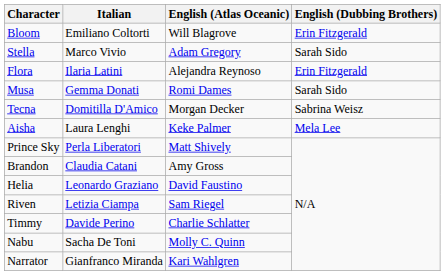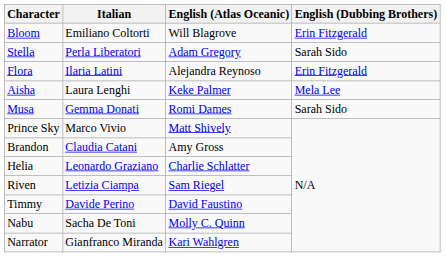Stella | Italian: Marco Vivio -> Perla Liberatori
rows swapped: Musa <-> Aisha
- row: Tecna | Domitilla D'Amico | Morgan Decker | Sabrina Weisz
Prince Sky | Italian: Perla Liberatori -> Marco Vivio
Helia | English (Atlas Oceanic): David Faustino -> Charlie Schlatter
Timmy | English (Atlas Oceanic): Charlie Schlatter -> David Faustino
